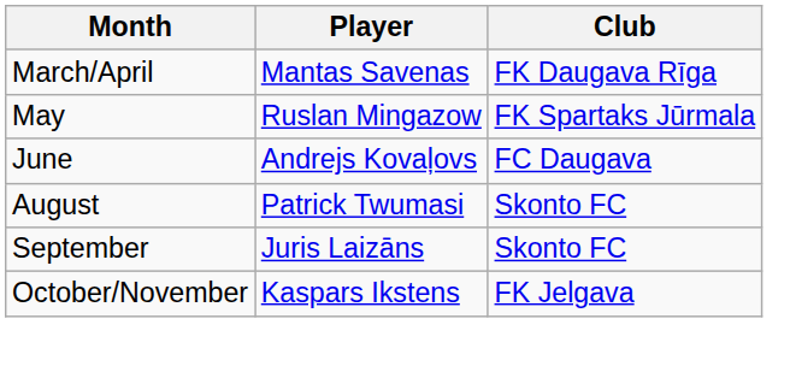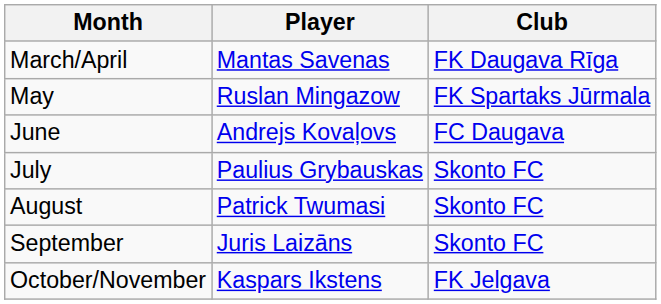+ row: July | Paulius Grybauskas | Skonto FC
